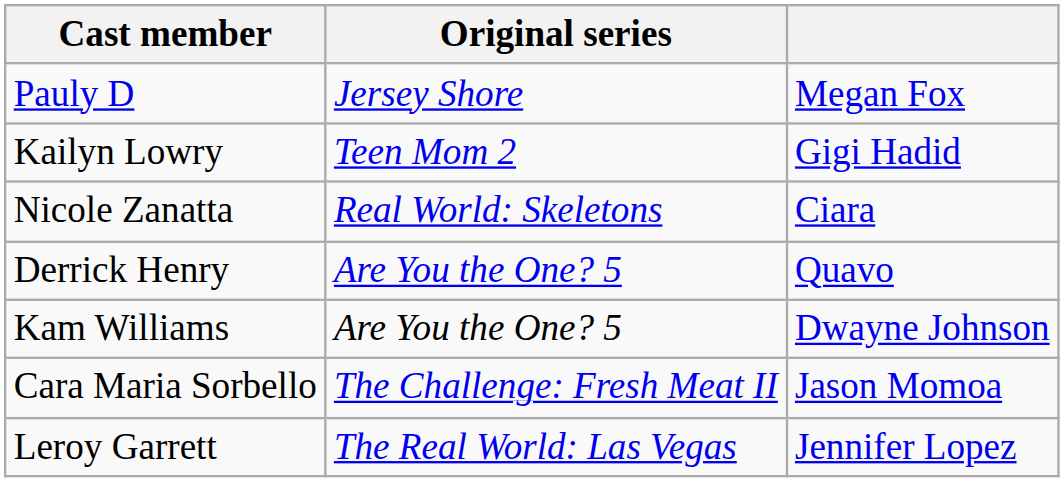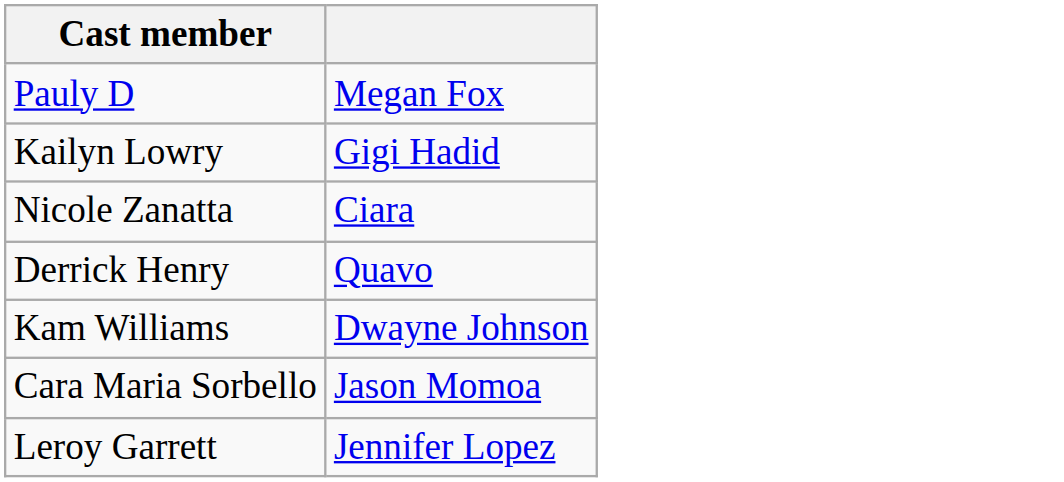- column: Original series | Jersey Shore | Teen Mom 2 | Real World: Skeletons | Are You the One? 5 | Are You the One? 5 | The Challenge: Fresh Meat II | The Real World: Las Vegas
